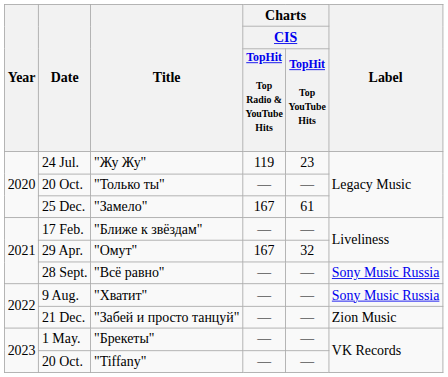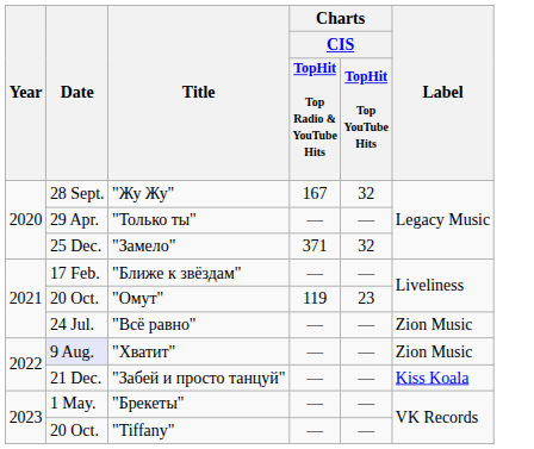"Жу Жу" | Date: 24 Jul. -> 28 Sept.
"Жу Жу" | Charts / CIS / TopHit Top Radio & YouTube Hits: 119 -> 167
"Жу Жу" | Charts / CIS / TopHit Top YouTube Hits: 23 -> 32
"Только ты" | Date: 20 Oct. -> 29 Apr.
"Замело" | Charts / CIS / TopHit Top Radio & YouTube Hits: 167 -> 371
"Замело" | Charts / CIS / TopHit Top YouTube Hits: 61 -> 32
"Омут" | Date: 29 Apr. -> 20 Oct.
"Омут" | Charts / CIS / TopHit Top Radio & YouTube Hits: 167 -> 119
"Омут" | Charts / CIS / TopHit Top YouTube Hits: 32 -> 23
"Всё равно" | Date: 28 Sept. -> 24 Jul.
"Всё равно" | Label: Sony Music Russia -> Zion Music
"Хватит" | Date: no background -> lavender background
"Хватит" | Label: Sony Music Russia -> Zion Music
"Забей и просто танцуй" | Label: Zion Music -> Kiss Koala
